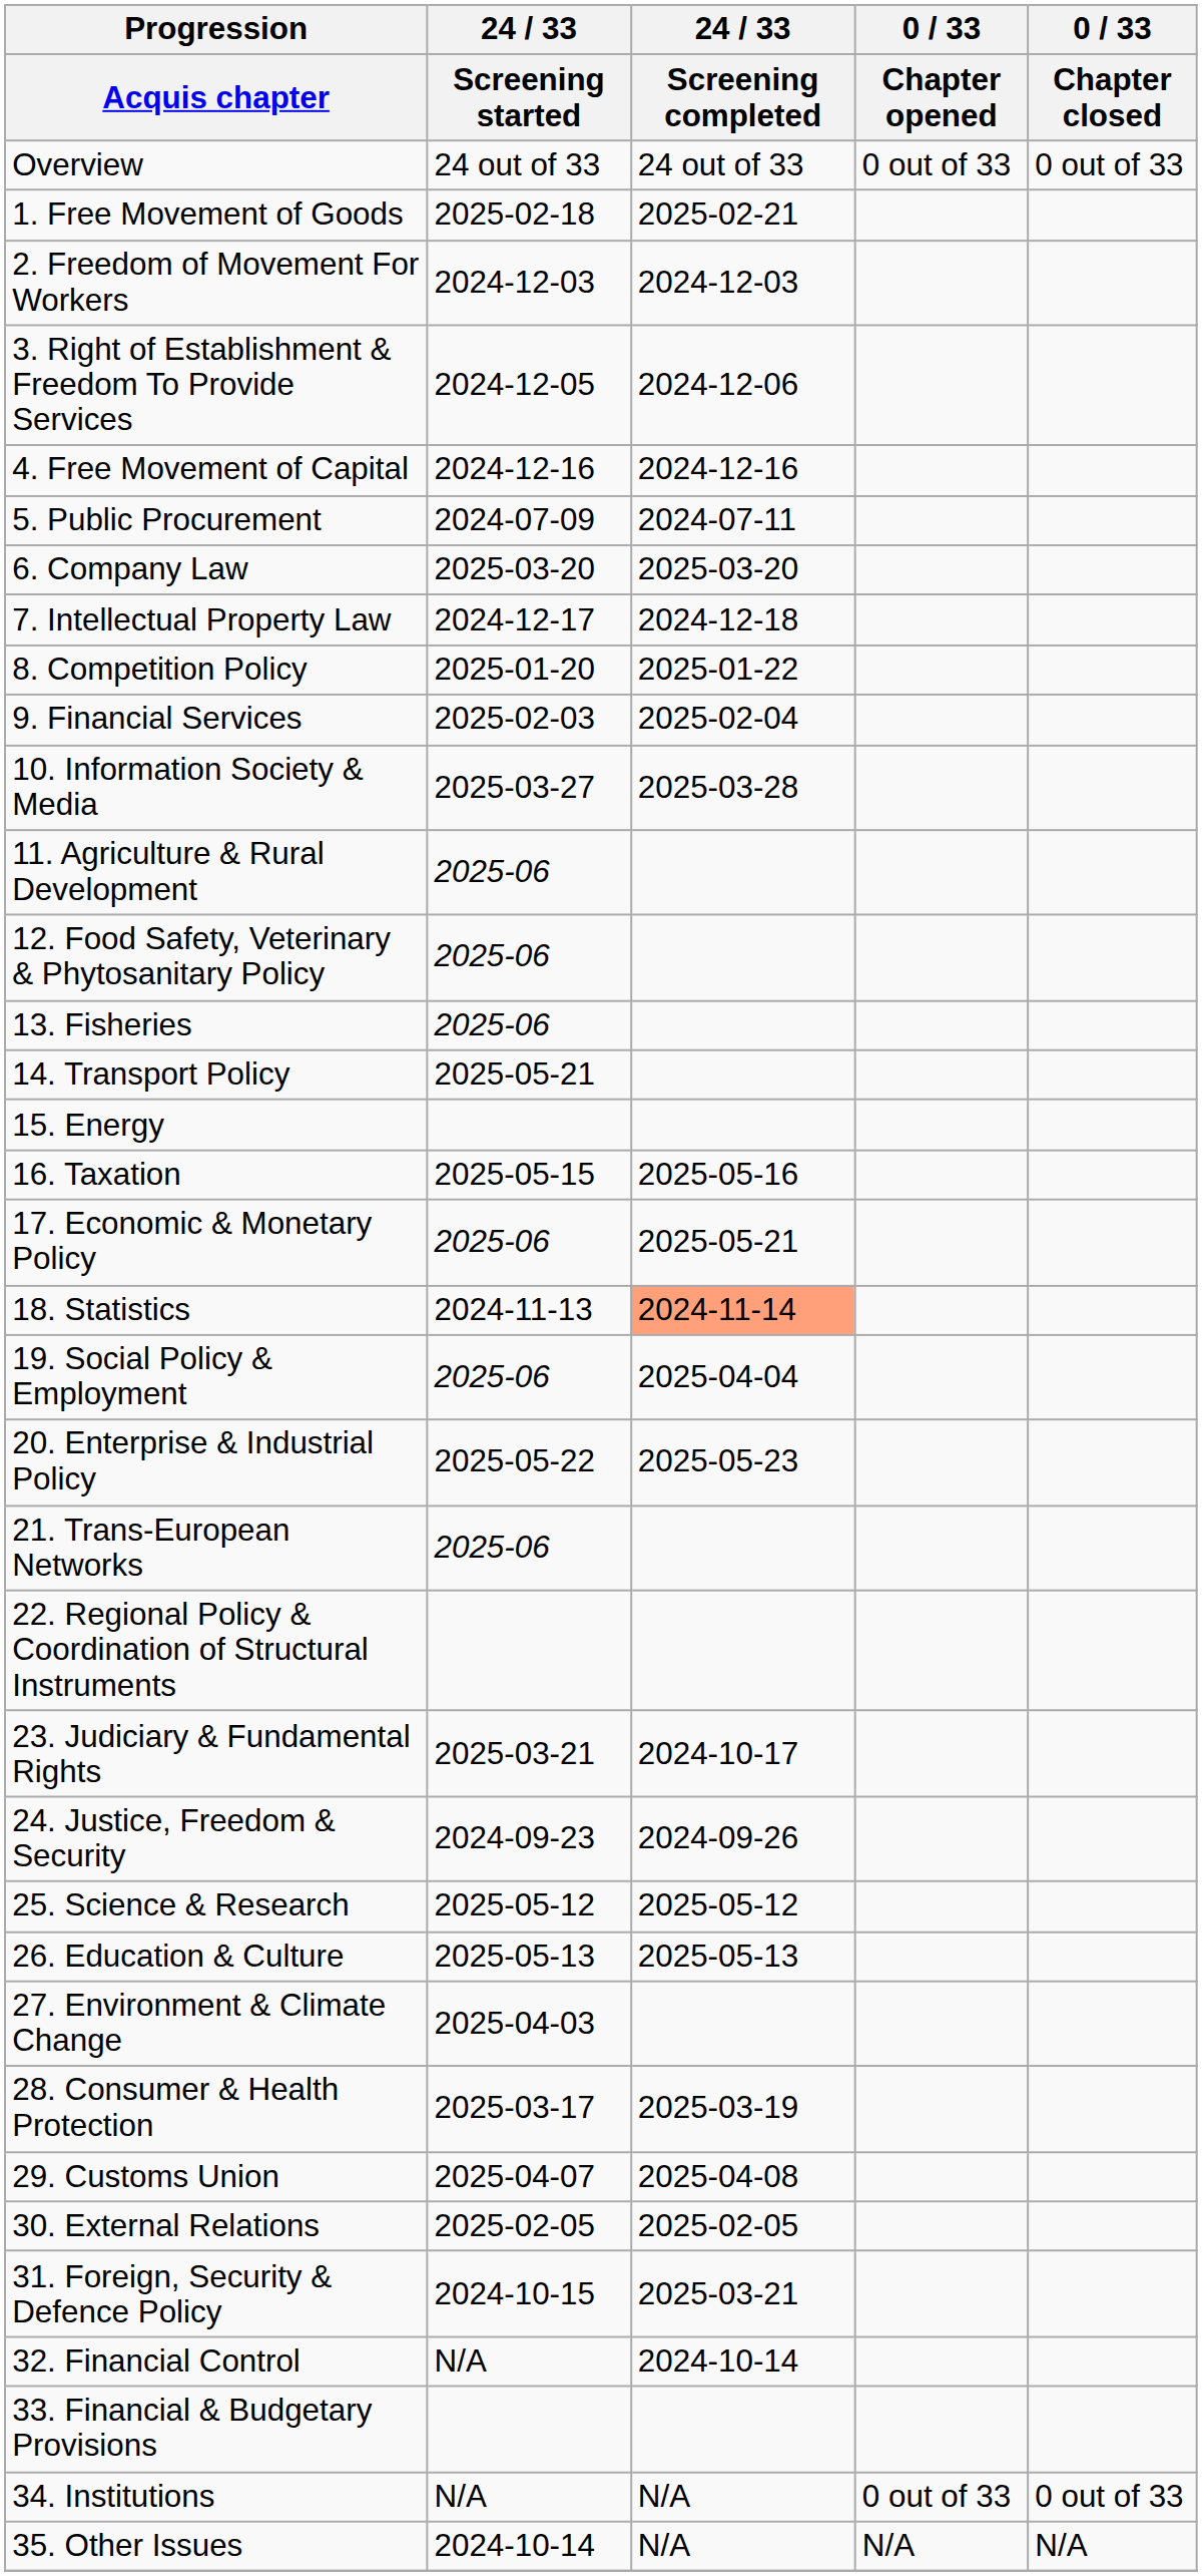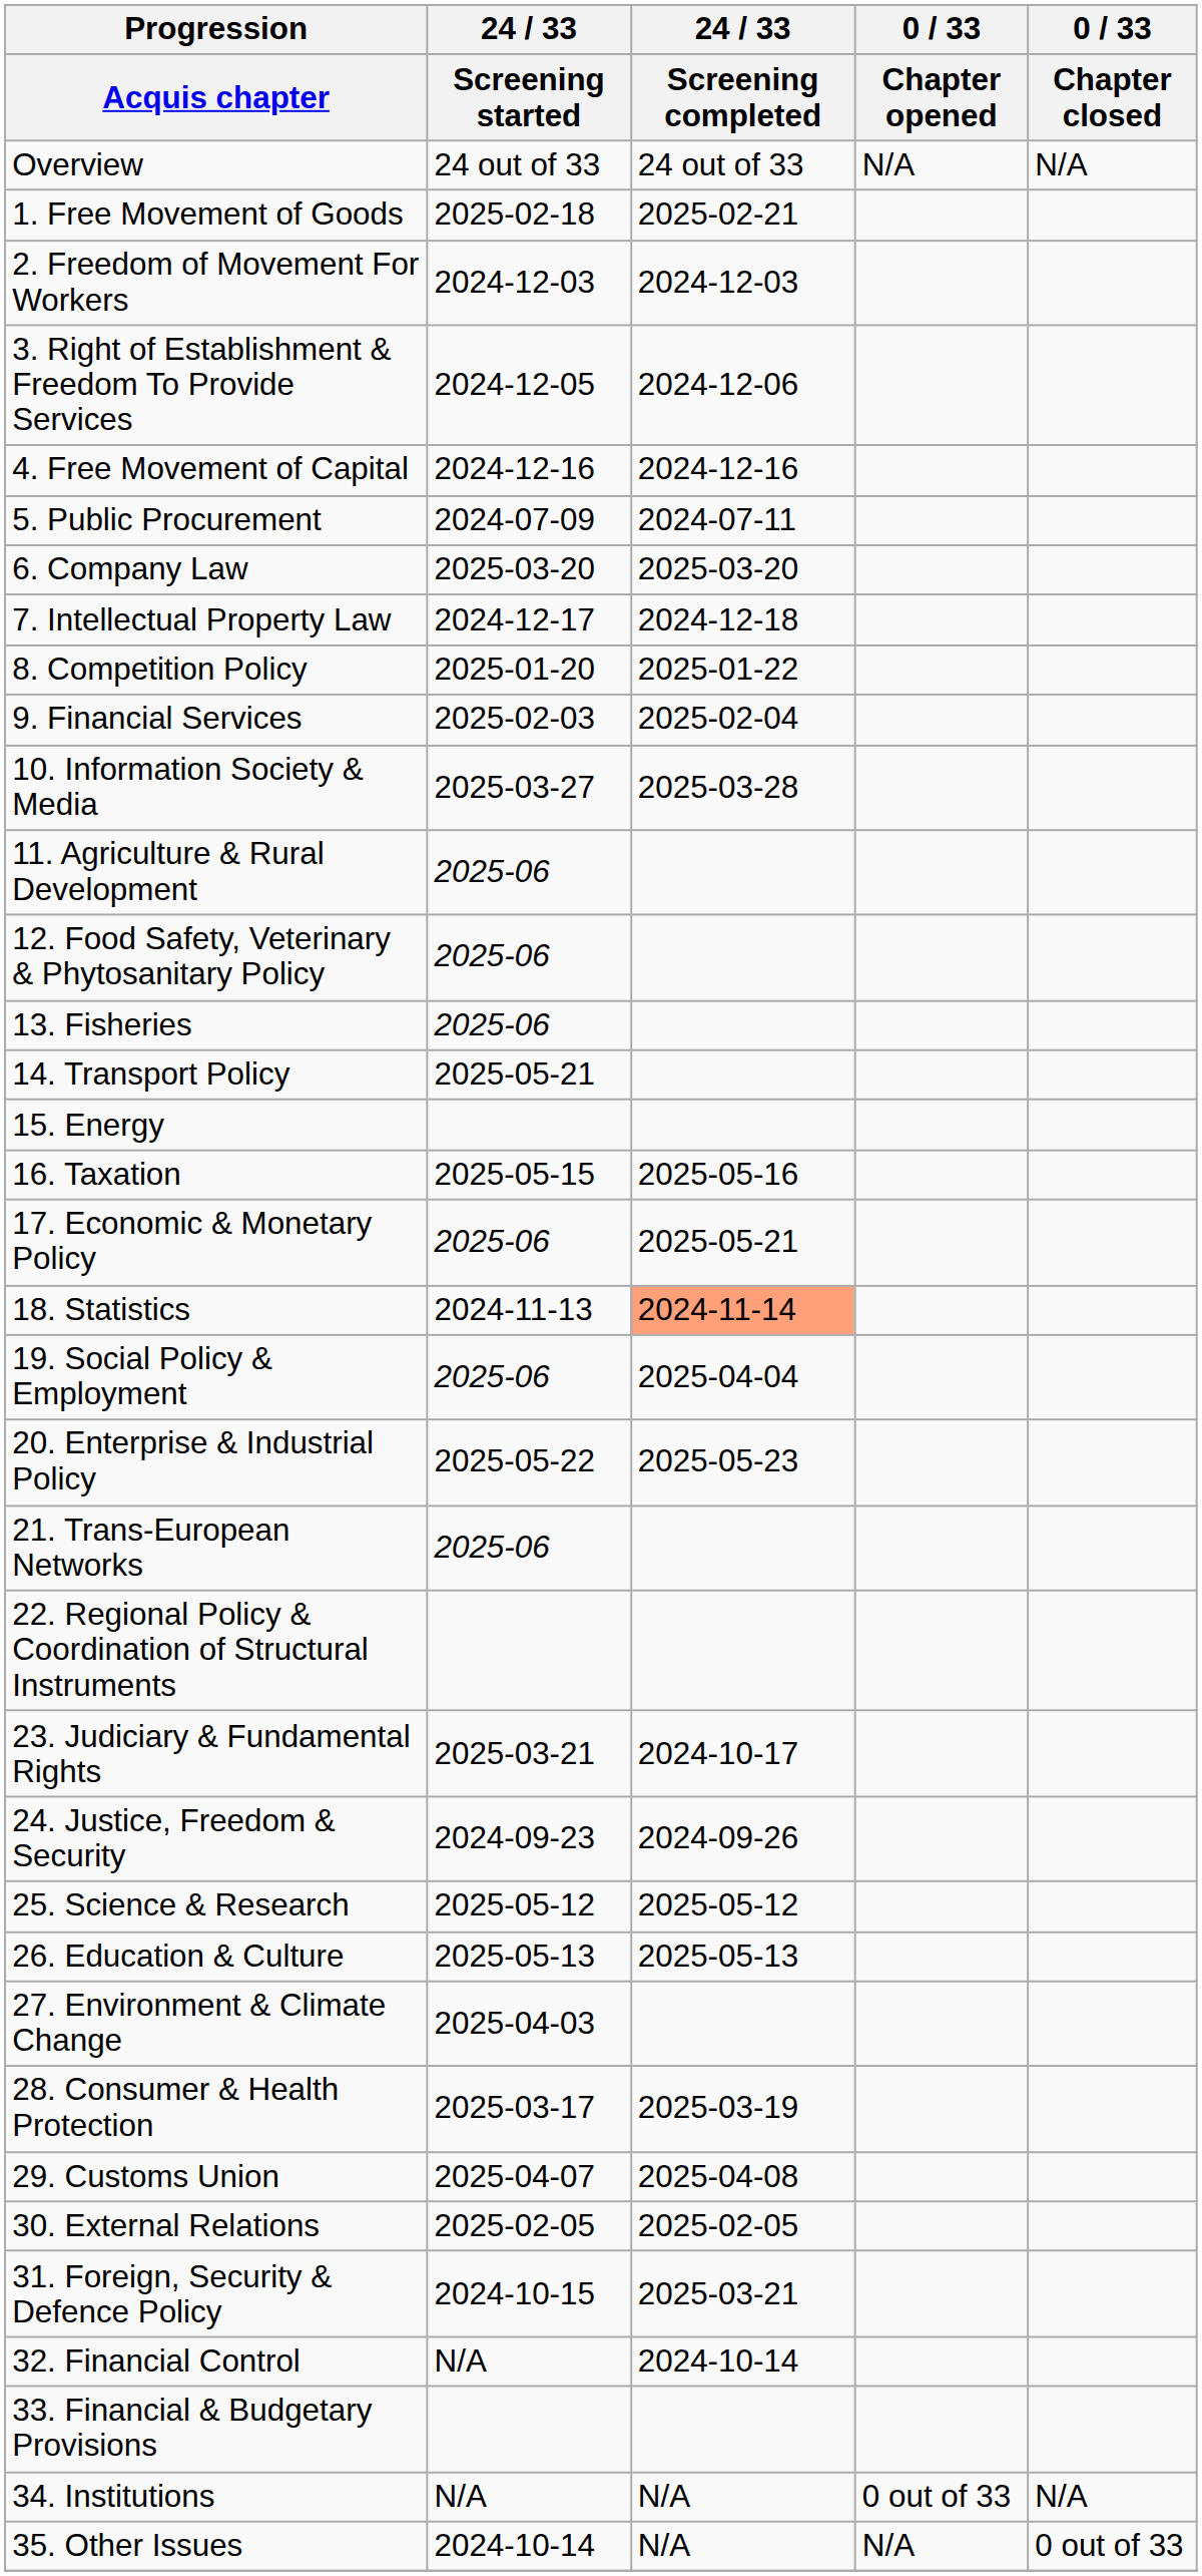Overview | 0 / 33 / Chapter opened: 0 out of 33 -> N/A
Overview | 0 / 33 / Chapter closed: 0 out of 33 -> N/A
34. Institutions | 0 / 33 / Chapter closed: 0 out of 33 -> N/A
35. Other Issues | 0 / 33 / Chapter closed: N/A -> 0 out of 33
